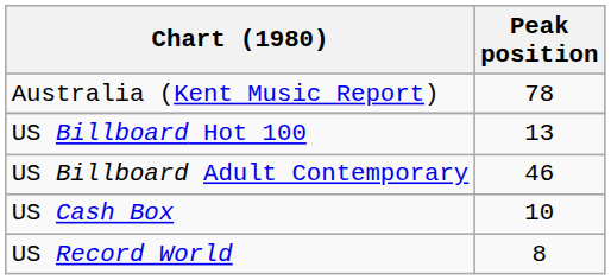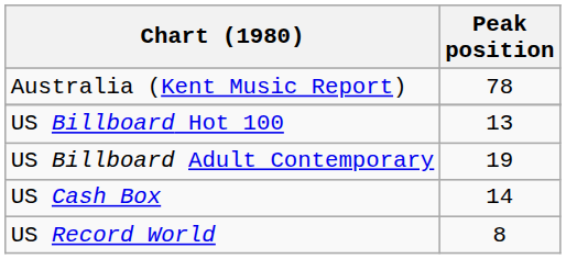US Billboard Adult Contemporary | Peak position: 46 -> 19
US Cash Box | Peak position: 10 -> 14
